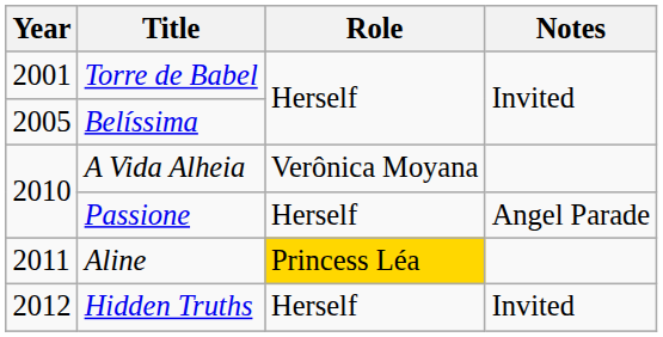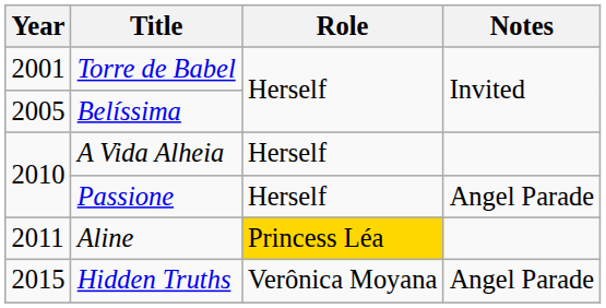A Vida Alheia | Role: Verônica Moyana -> Herself
Hidden Truths | Year: 2012 -> 2015
Hidden Truths | Role: Herself -> Verônica Moyana
Hidden Truths | Notes: Invited -> Angel Parade
